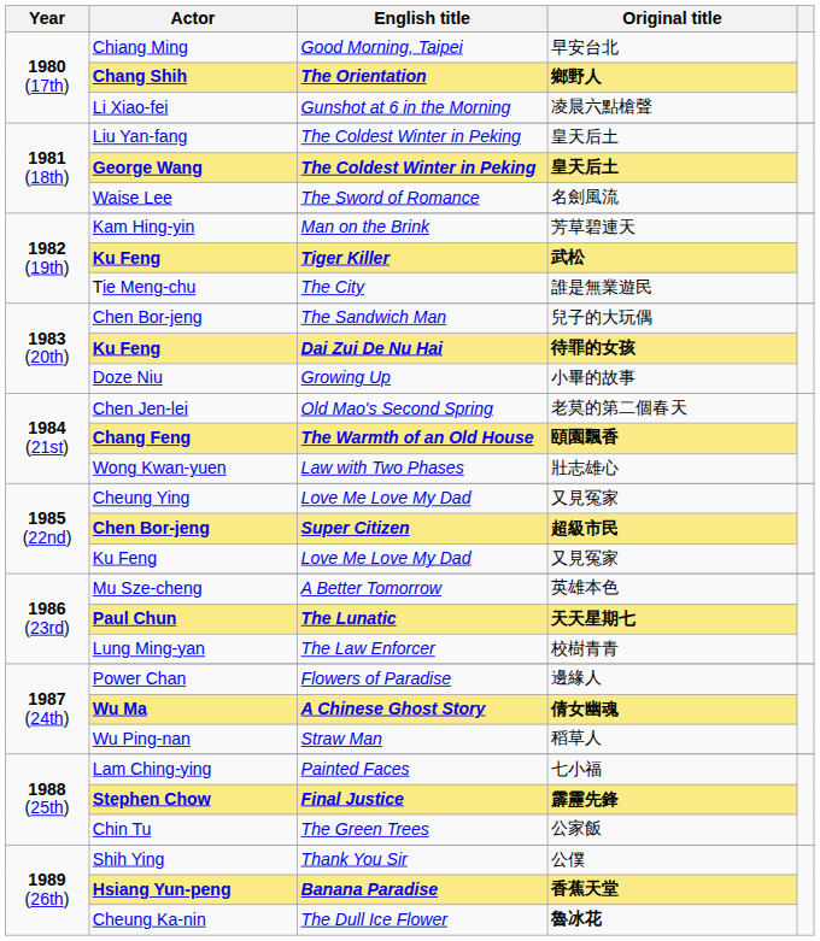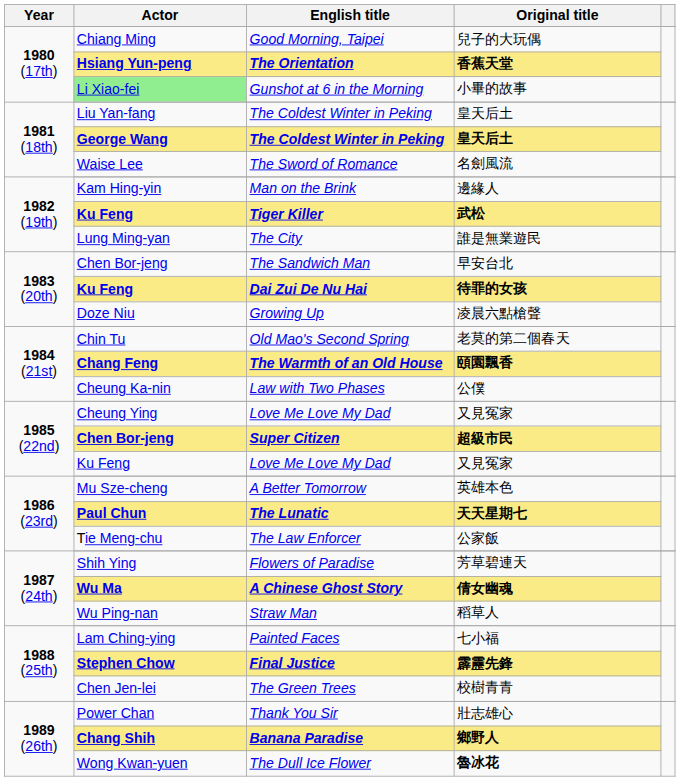Good Morning, Taipei | Original title: 早安台北 -> 兒子的大玩偶
The Orientation | Actor: Chang Shih -> Hsiang Yun-peng
The Orientation | Original title: 鄉野人 -> 香蕉天堂
Gunshot at 6 in the Morning | Actor: no background -> lightgreen background
Gunshot at 6 in the Morning | Original title: 凌晨六點槍聲 -> 小畢的故事
Man on the Brink | Original title: 芳草碧連天 -> 邊緣人
The City | Actor: Tie Meng-chu -> Lung Ming-yan
The Sandwich Man | Original title: 兒子的大玩偶 -> 早安台北
Growing Up | Original title: 小畢的故事 -> 凌晨六點槍聲
Old Mao's Second Spring | Actor: Chen Jen-lei -> Chin Tu
Law with Two Phases | Actor: Wong Kwan-yuen -> Cheung Ka-nin
Law with Two Phases | Original title: 壯志雄心 -> 公僕
The Law Enforcer | Actor: Lung Ming-yan -> Tie Meng-chu
The Law Enforcer | Original title: 校樹青青 -> 公家飯
Flowers of Paradise | Actor: Power Chan -> Shih Ying
Flowers of Paradise | Original title: 邊緣人 -> 芳草碧連天
The Green Trees | Actor: Chin Tu -> Chen Jen-lei
The Green Trees | Original title: 公家飯 -> 校樹青青
Thank You Sir | Actor: Shih Ying -> Power Chan
Thank You Sir | Original title: 公僕 -> 壯志雄心
Banana Paradise | Actor: Hsiang Yun-peng -> Chang Shih
Banana Paradise | Original title: 香蕉天堂 -> 鄉野人
The Dull Ice Flower | Actor: Cheung Ka-nin -> Wong Kwan-yuen
